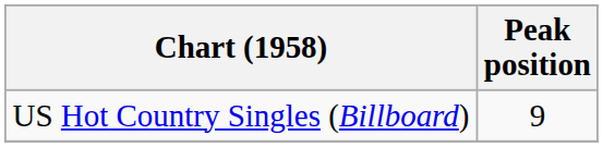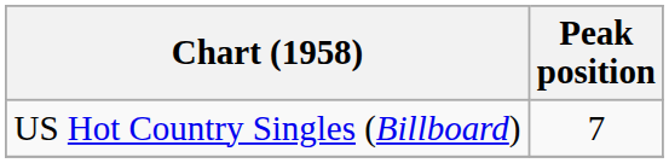US Hot Country Singles (Billboard) | Peak position: 9 -> 7
